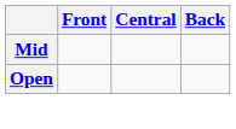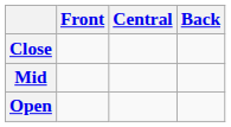+ row: Close
